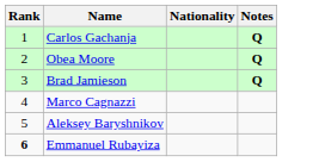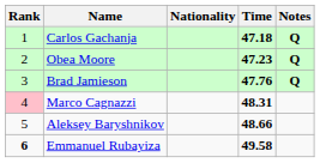+ column: Time | 47.18 | 47.23 | 47.76 | 48.31 | 48.66 | 49.58
Marco Cagnazzi | Rank: no background -> pink background
